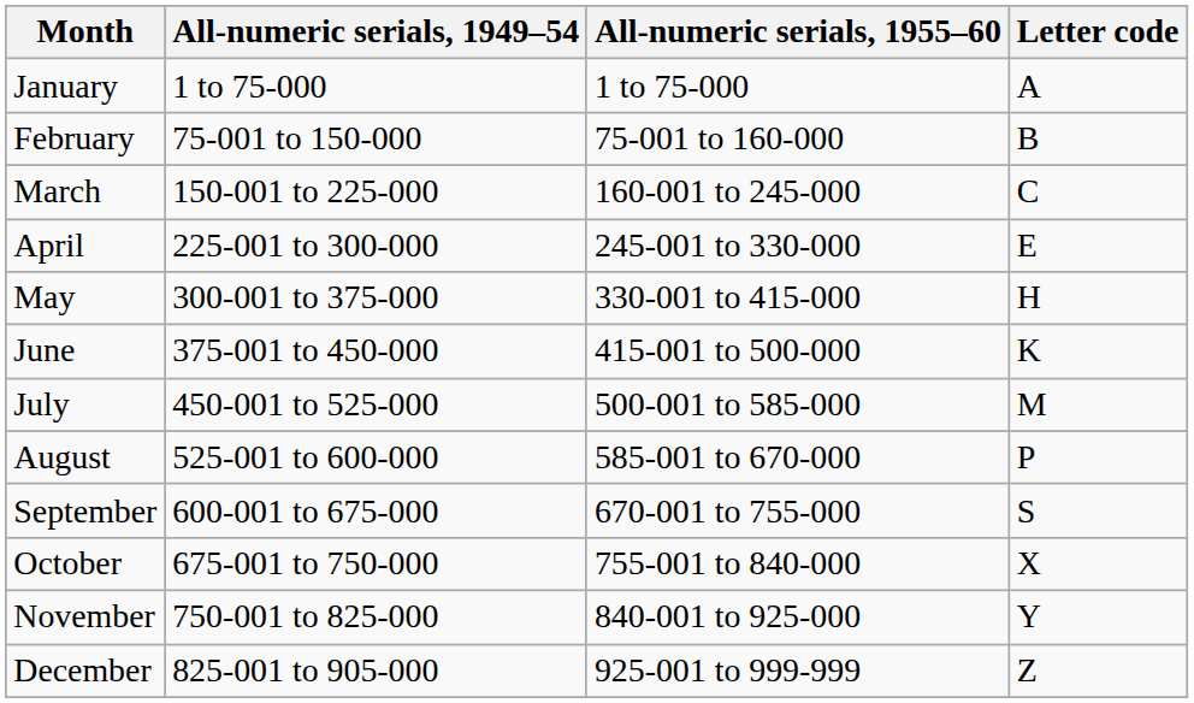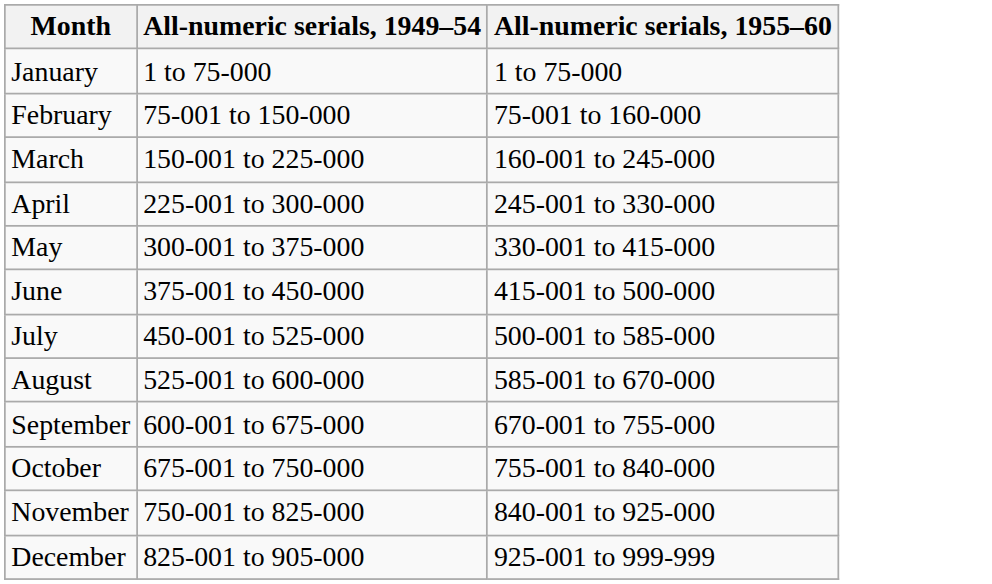- column: Letter code | A | B | C | E | H | K | M | P | S | X | Y | Z
